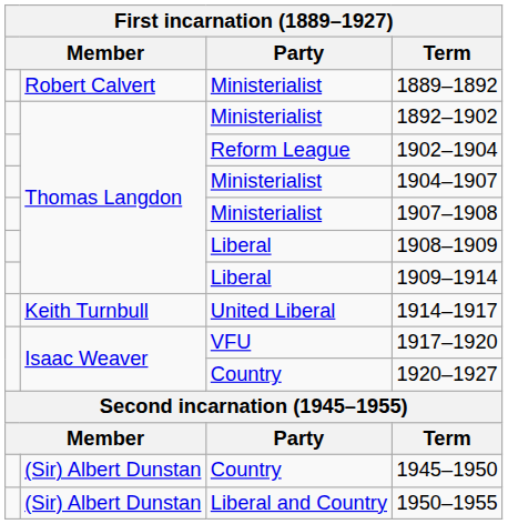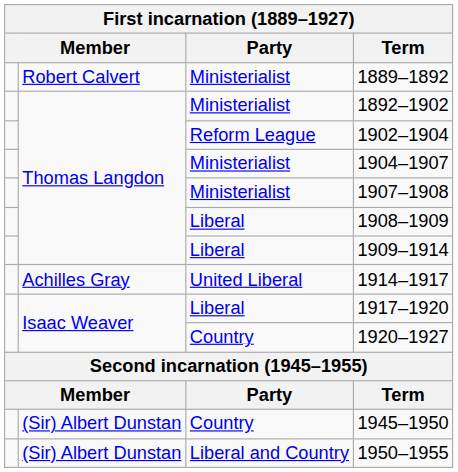1914–1917 | column 2: Keith Turnbull -> Achilles Gray
1917–1920 | Party: VFU -> Liberal
